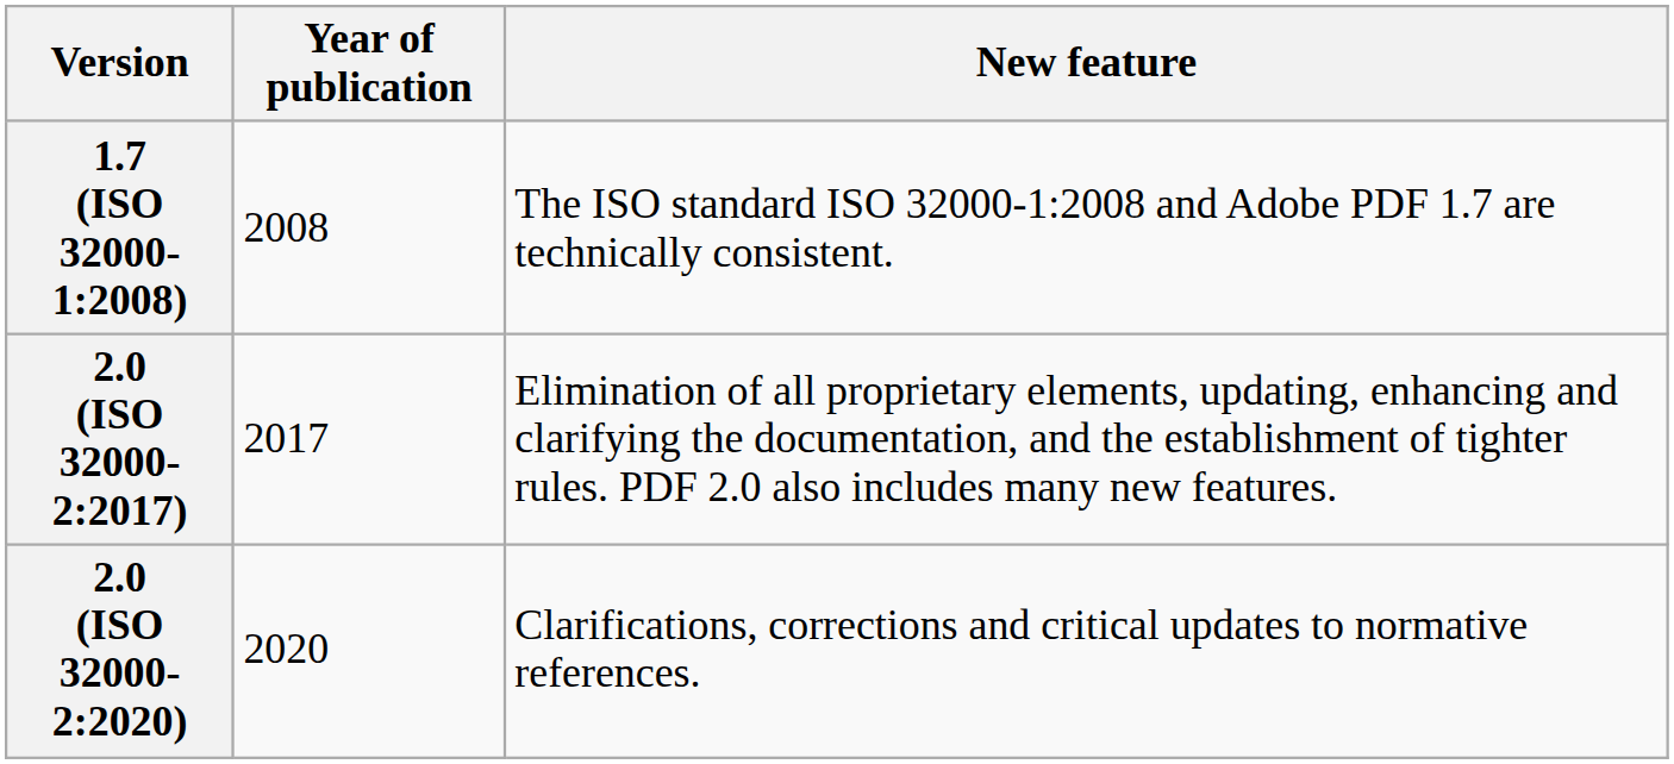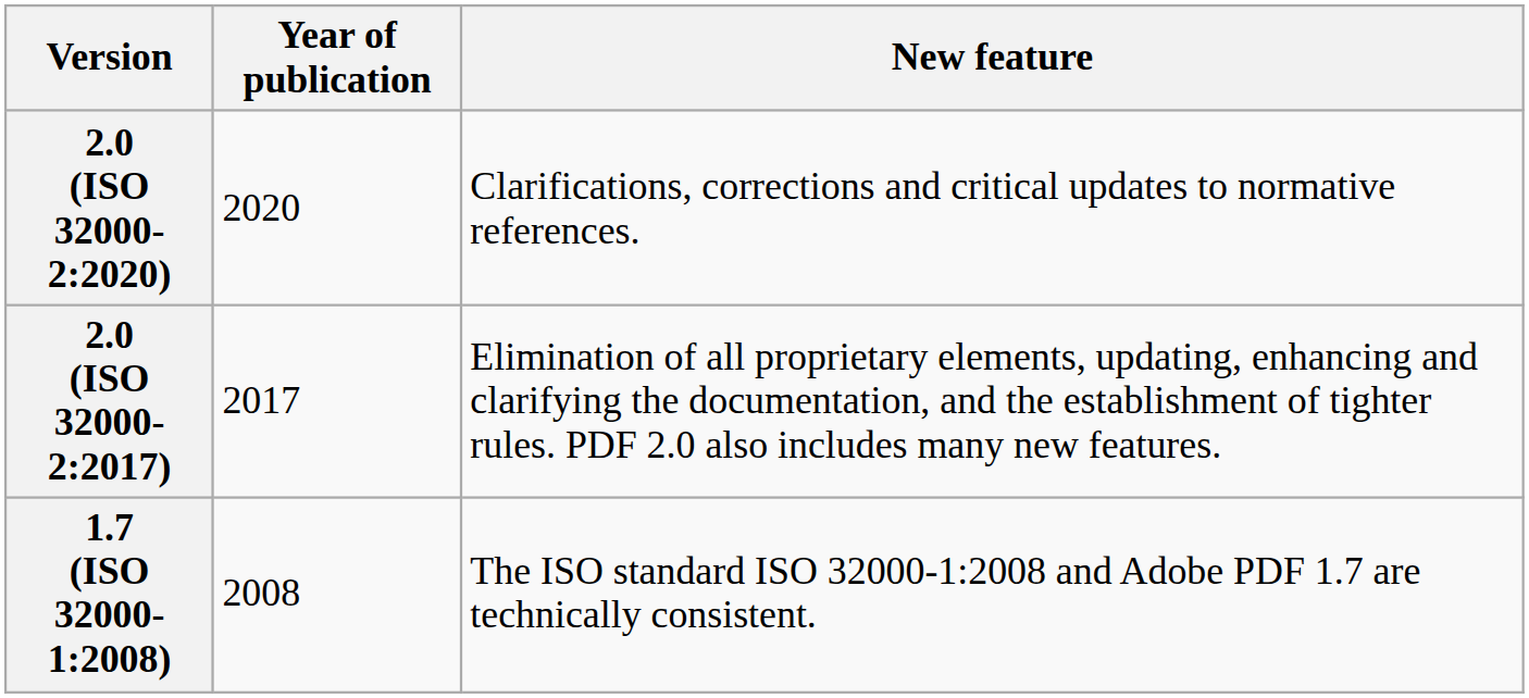rows swapped: 1.7 (ISO 32000-1:2008) <-> 2.0 (ISO 32000-2:2020)
